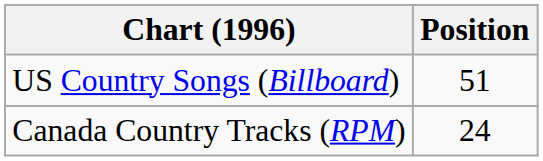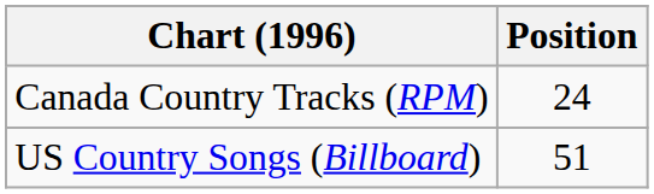rows swapped: Canada Country Tracks (RPM) <-> US Country Songs (Billboard)
